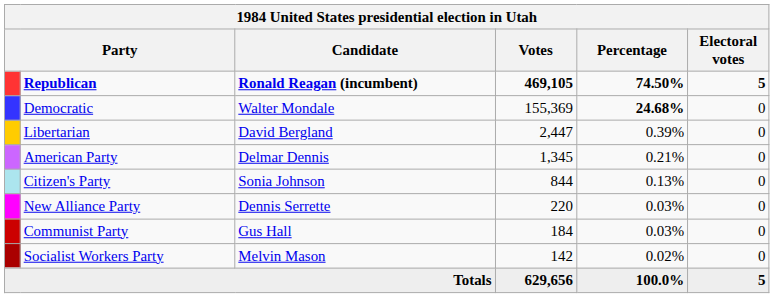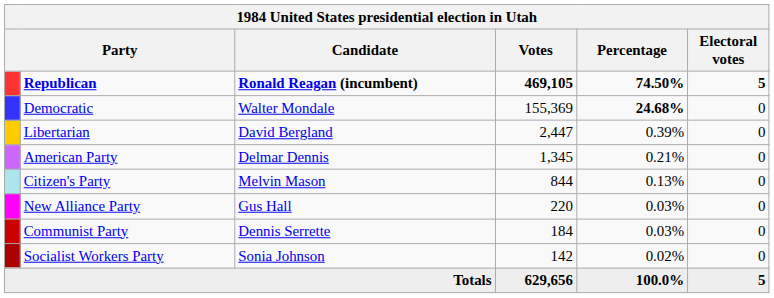Citizen's Party | Candidate: Sonia Johnson -> Melvin Mason
New Alliance Party | Candidate: Dennis Serrette -> Gus Hall
Communist Party | Candidate: Gus Hall -> Dennis Serrette
Socialist Workers Party | Candidate: Melvin Mason -> Sonia Johnson
